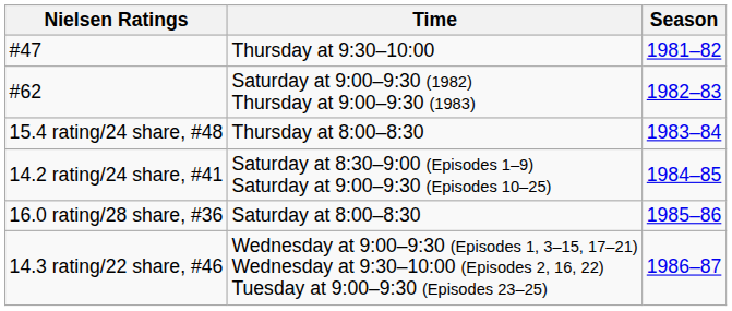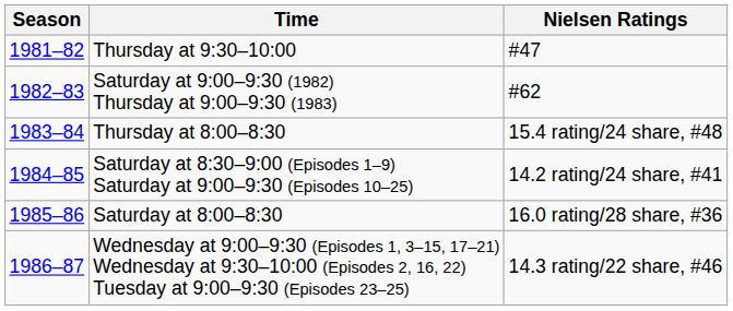columns swapped: Season <-> Nielsen Ratings
